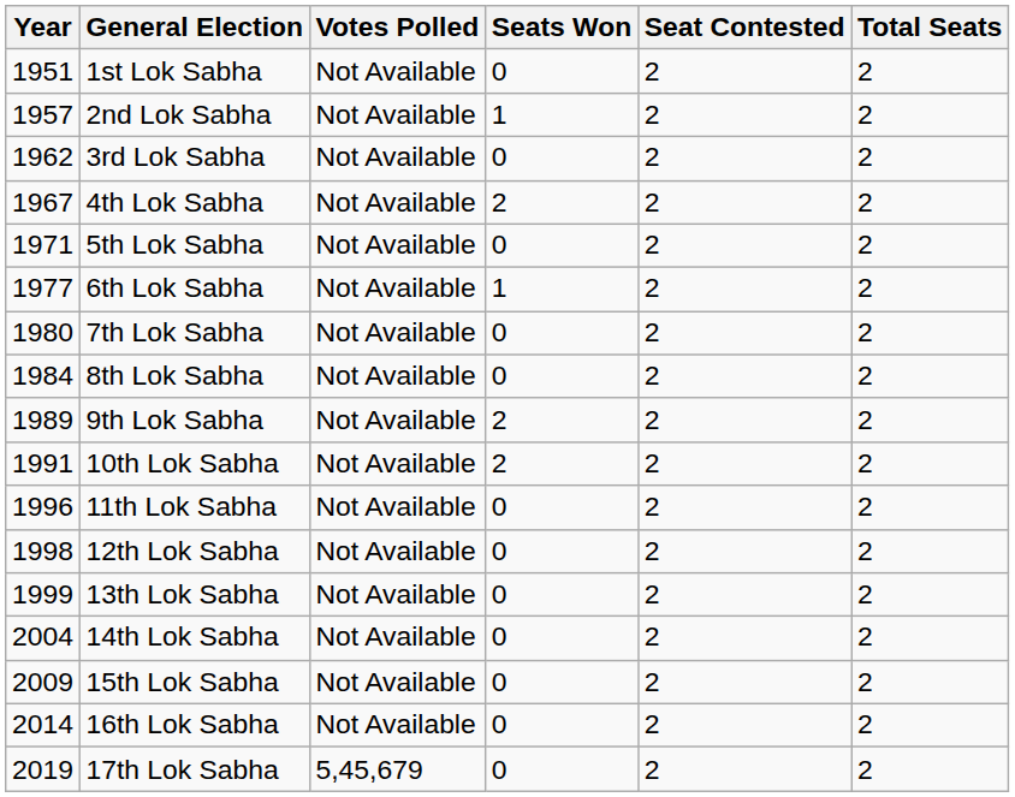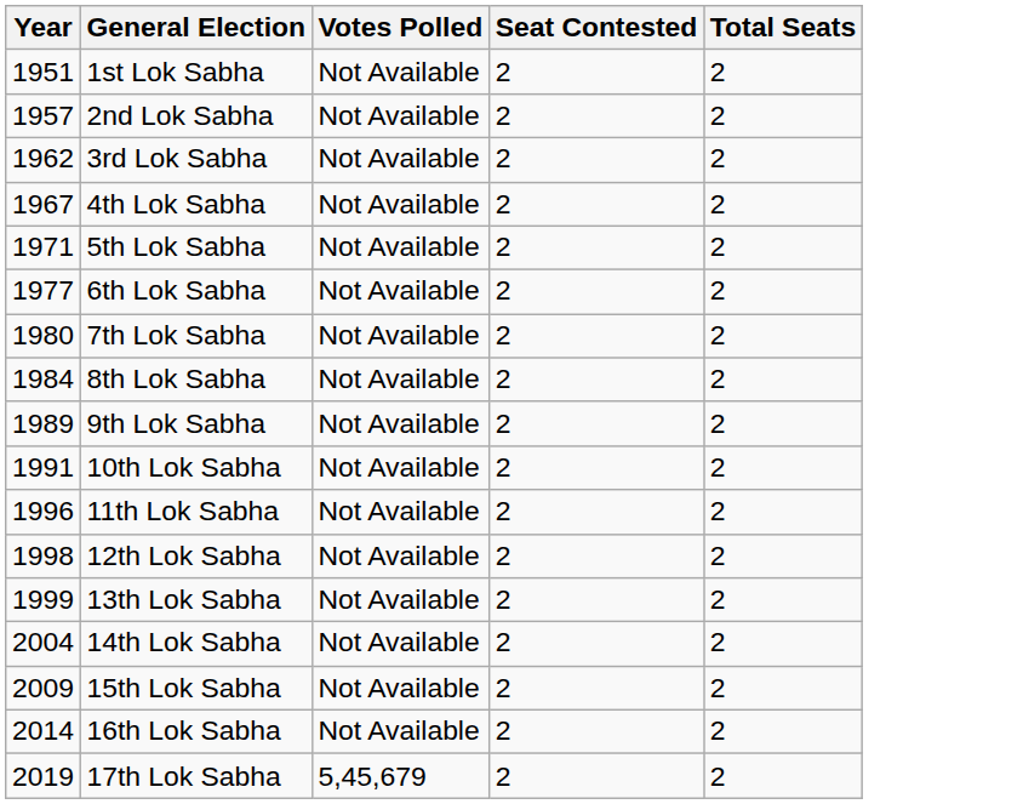- column: Seats Won | 0 | 1 | 0 | 2 | 0 | 1 | 0 | 0 | 2 | 2 | 0 | 0 | 0 | 0 | 0 | 0 | 0
